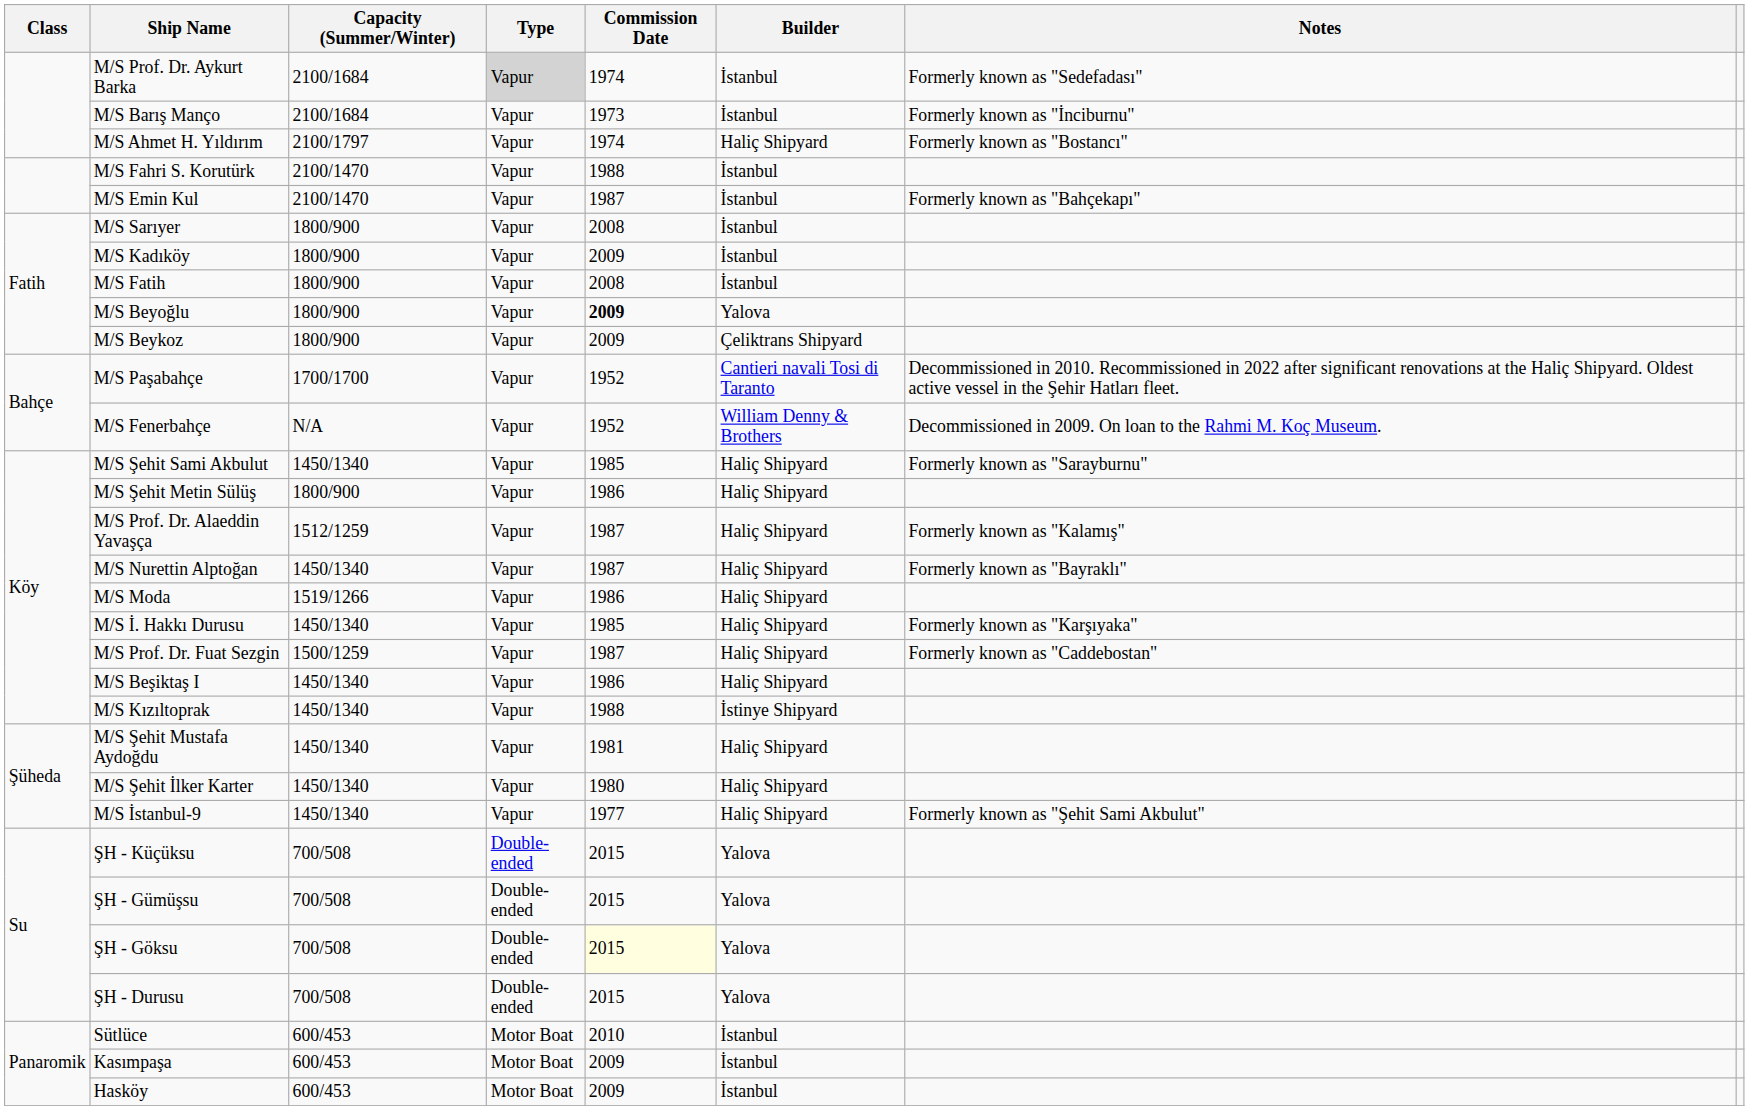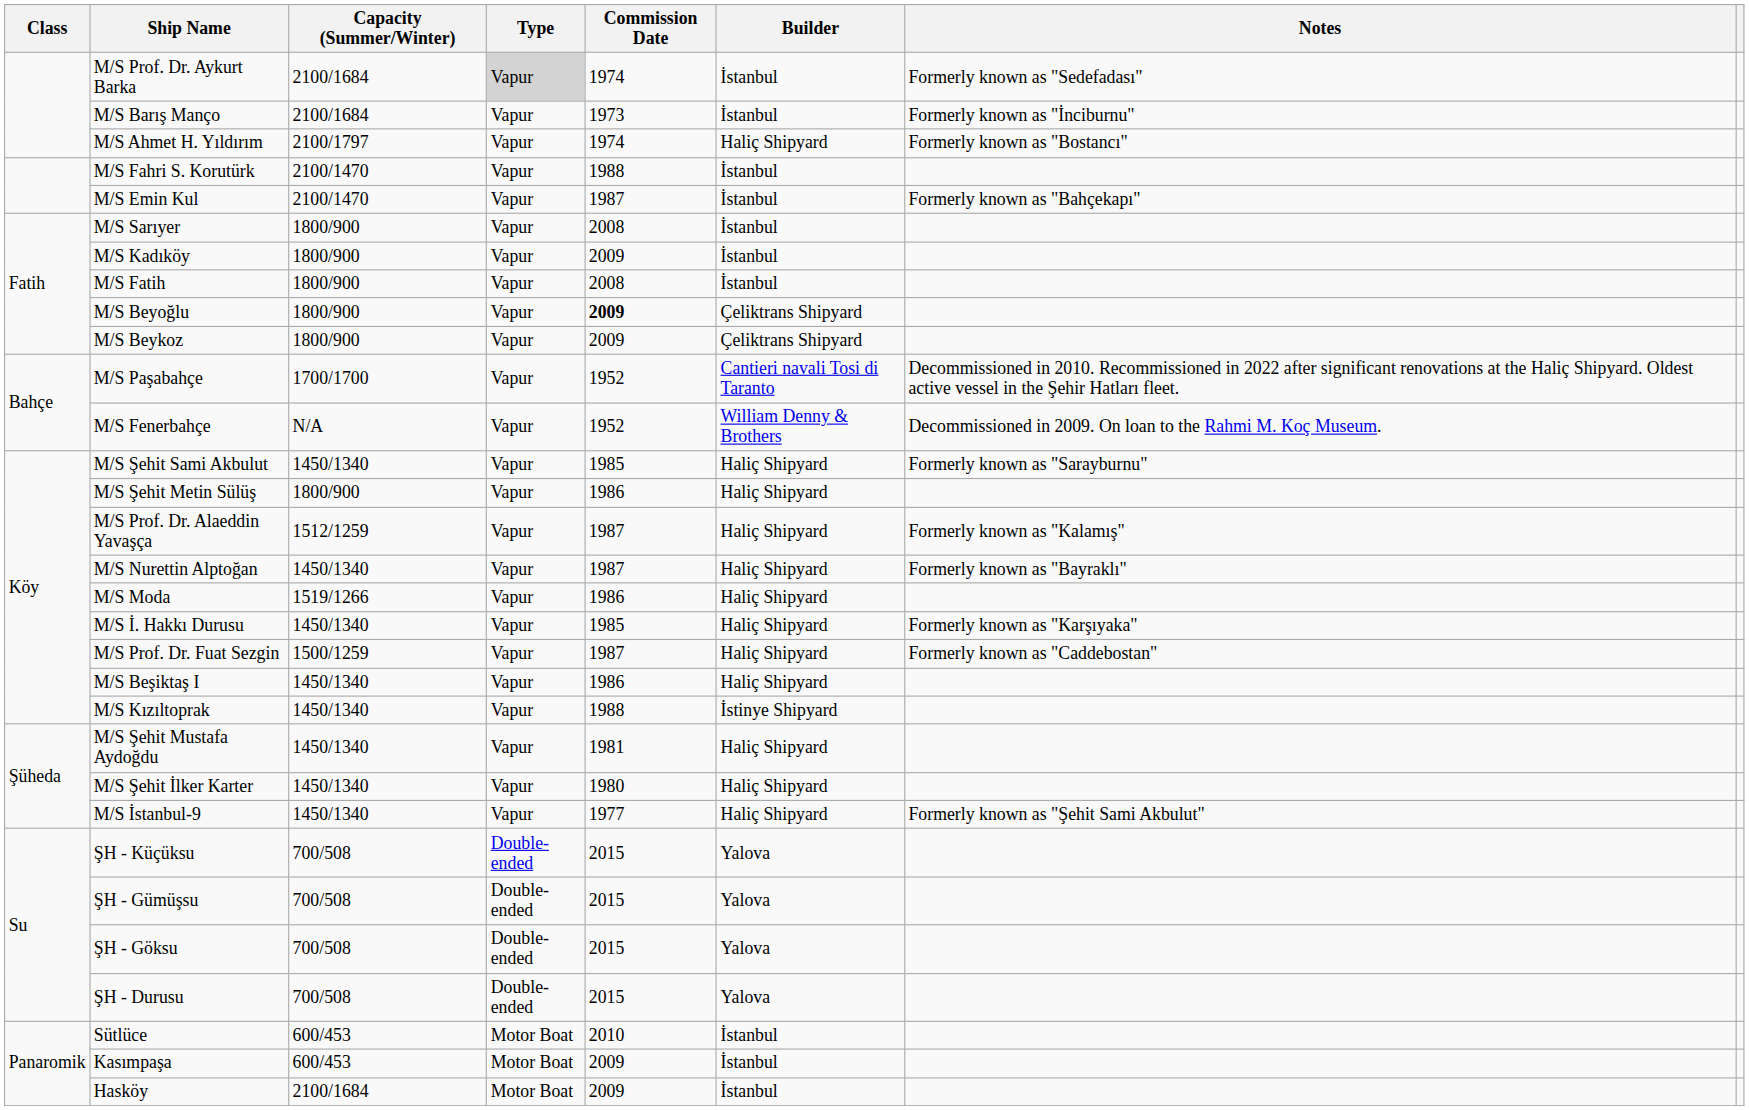M/S Beyoğlu | Builder: Yalova -> Çeliktrans Shipyard
ŞH - Göksu | Commission Date: lightyellow background -> no background
Hasköy | Capacity (Summer/Winter): 600/453 -> 2100/1684
